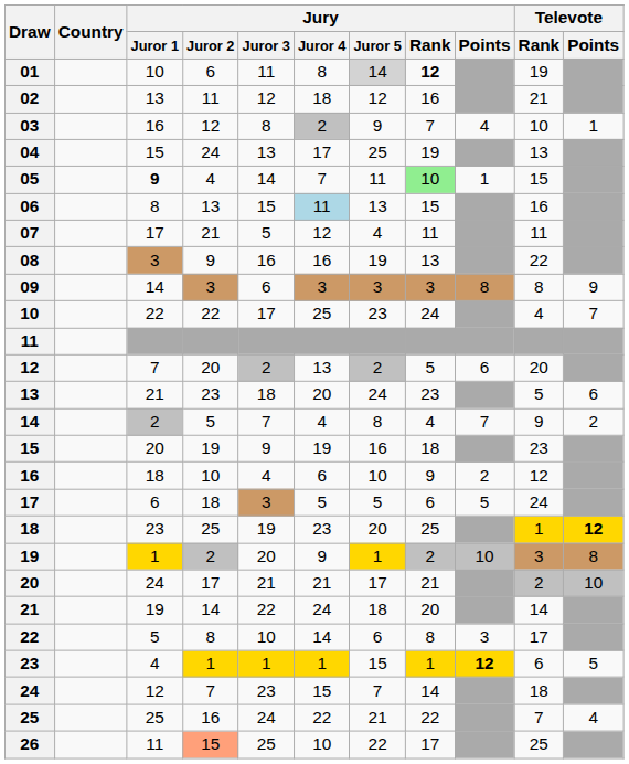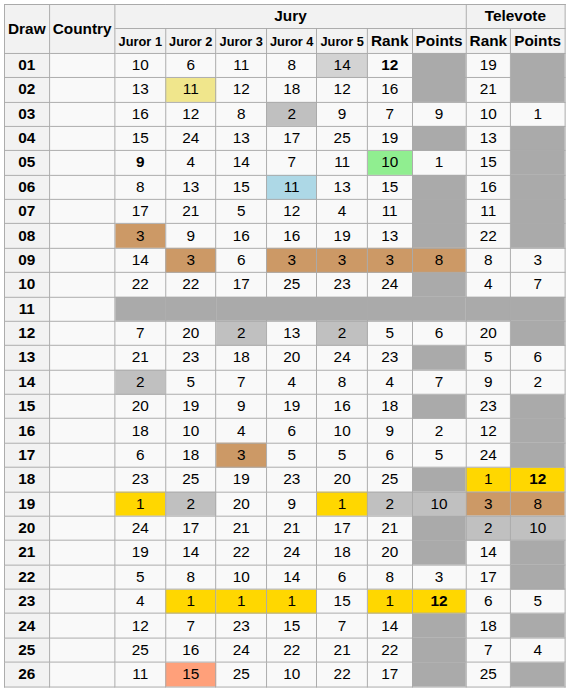02 | Jury / Juror 2: no background -> khaki background
03 | Jury / Points: 4 -> 9
09 | Televote / Points: 9 -> 3
